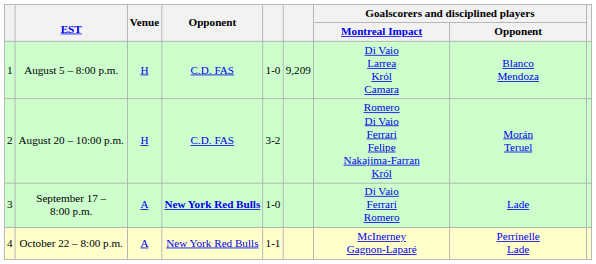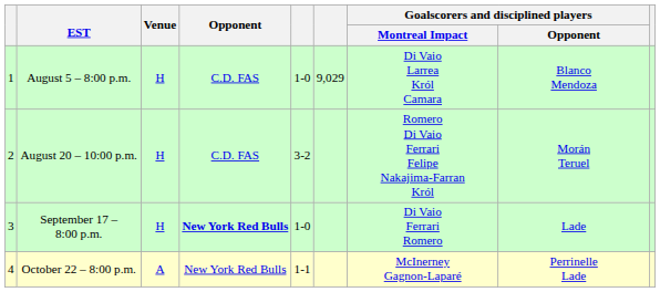August 5 – 8:00 p.m. | column 6: 9,209 -> 9,029
September 17 – 8:00 p.m. | Venue: A -> H
